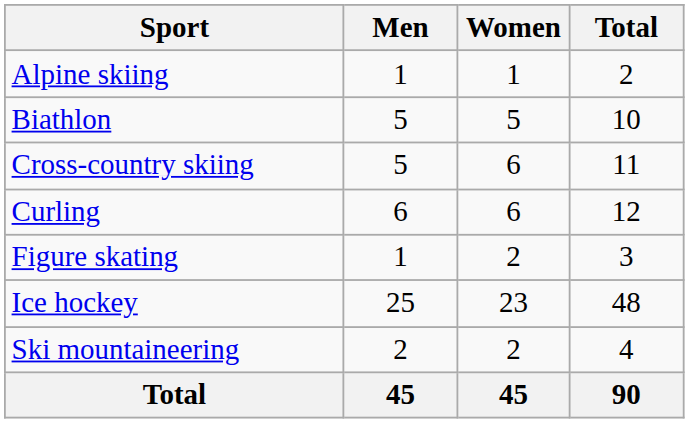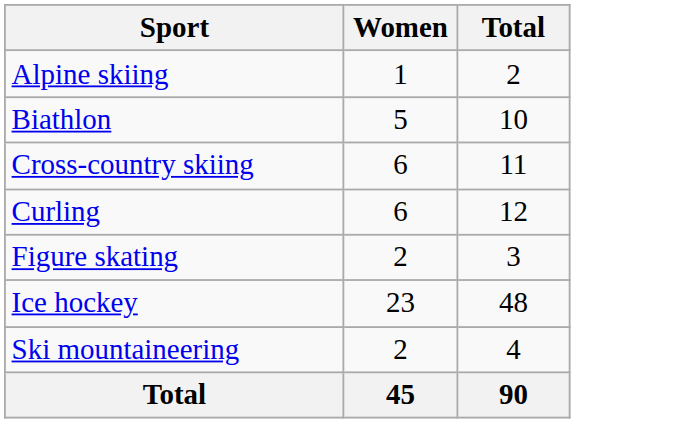- column: Men | 1 | 5 | 5 | 6 | 1 | 25 | 2 | 45
